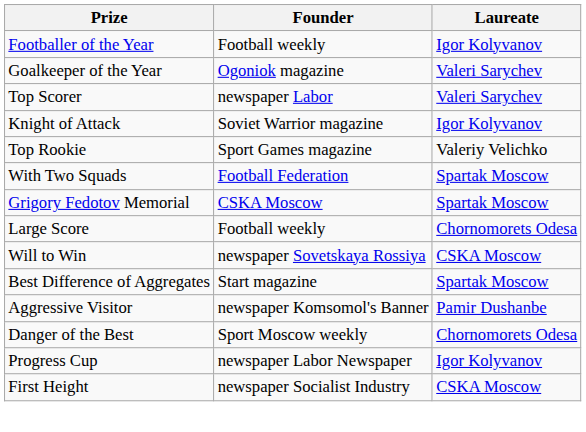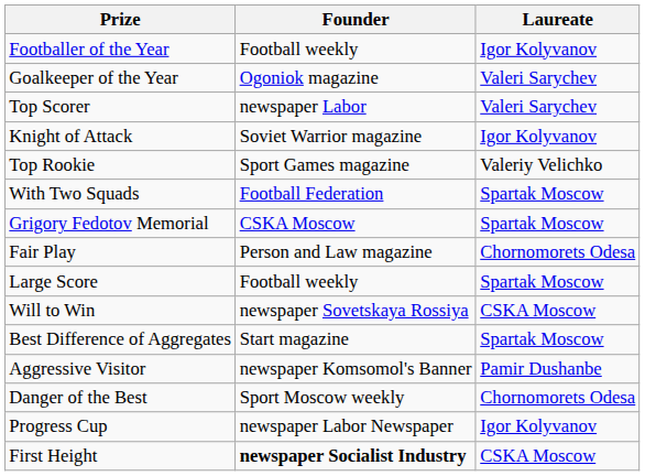+ row: Fair Play | Person and Law magazine | Chornomorets Odesa
Large Score | Laureate: Chornomorets Odesa -> Spartak Moscow
First Height | Founder: normal -> bold
